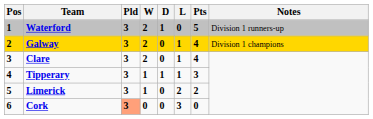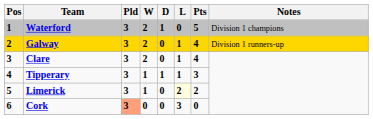Waterford | Notes: Division 1 runners-up -> Division 1 champions
Galway | Notes: Division 1 champions -> Division 1 runners-up
Limerick | L: no background -> lightyellow background
